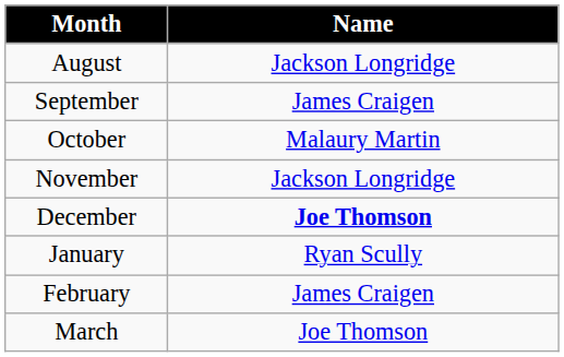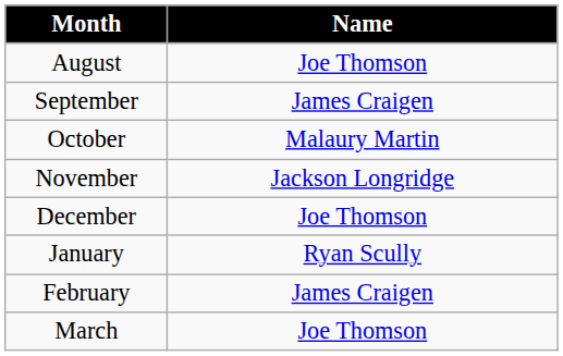August | Name: Jackson Longridge -> Joe Thomson
December | Name: bold -> normal
